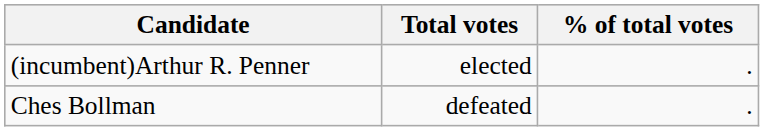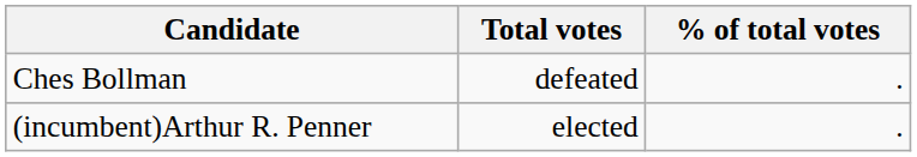rows swapped: (incumbent)Arthur R. Penner <-> Ches Bollman
